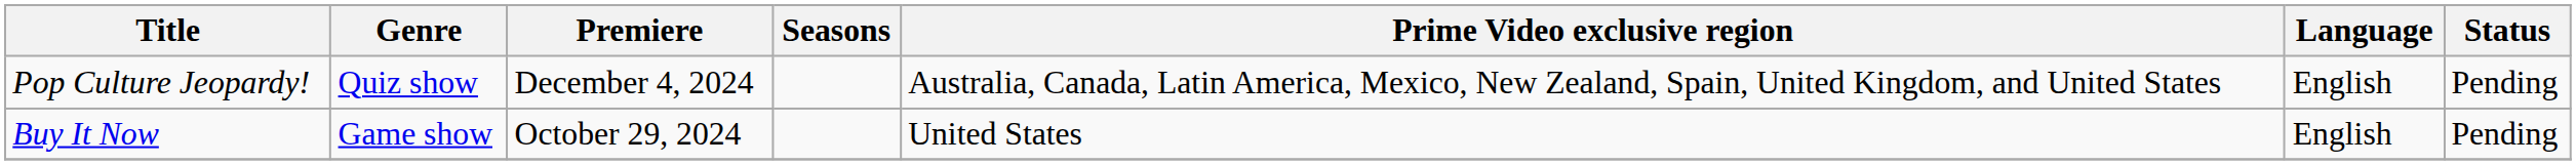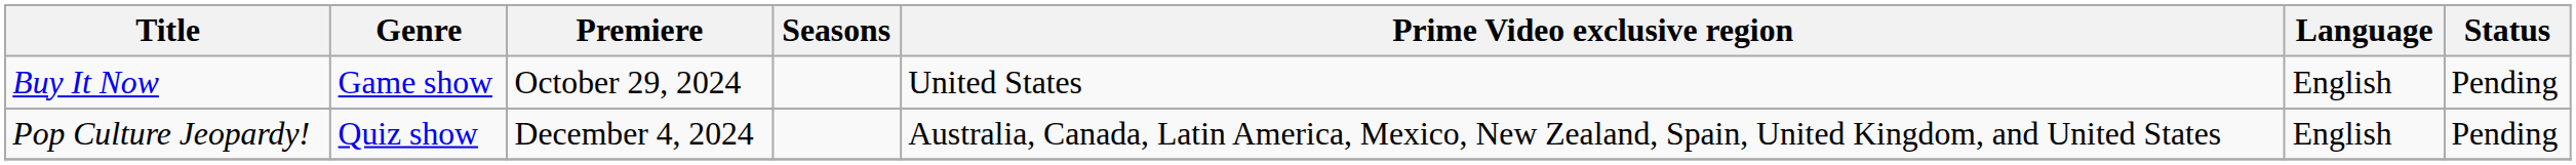rows swapped: Buy It Now <-> Pop Culture Jeopardy!
